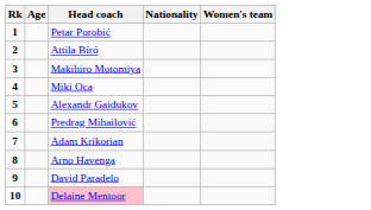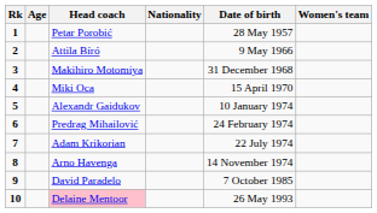+ column: Date of birth | 28 May 1957 | 9 May 1966 | 31 December 1968 | 15 April 1970 | 10 January 1974 | 24 February 1974 | 22 July 1974 | 14 November 1974 | 7 October 1985 | 26 May 1993
